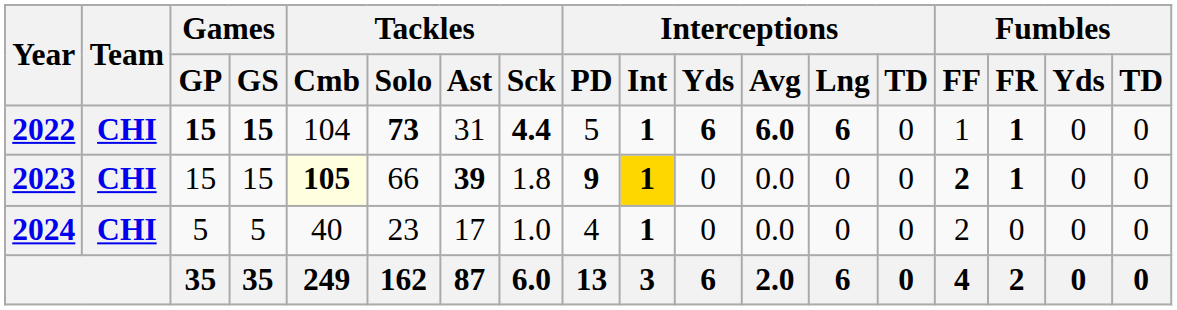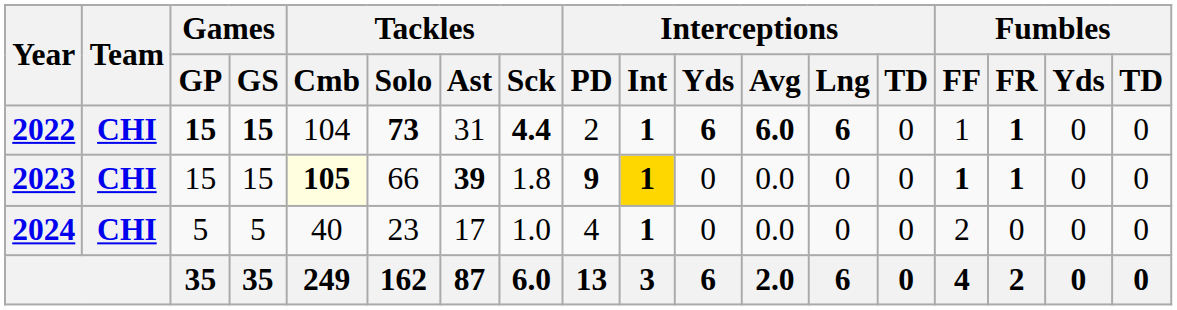2022 | Interceptions / PD: 5 -> 2
2023 | Fumbles / FF: 2 -> 1
